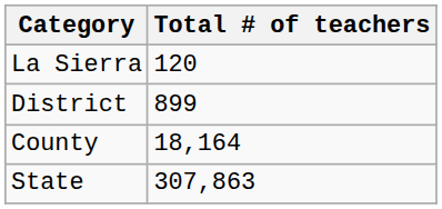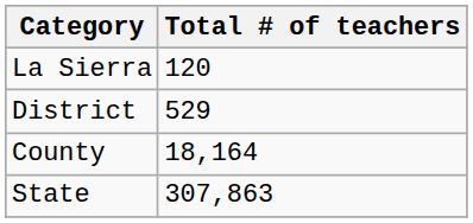District | Total # of teachers: 899 -> 529
